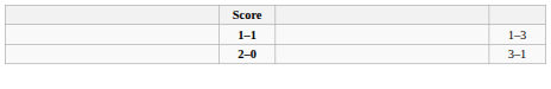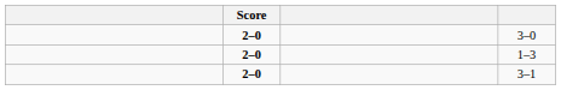+ row: 2–0 | 3–0
1–3 | Score: 1–1 -> 2–0
